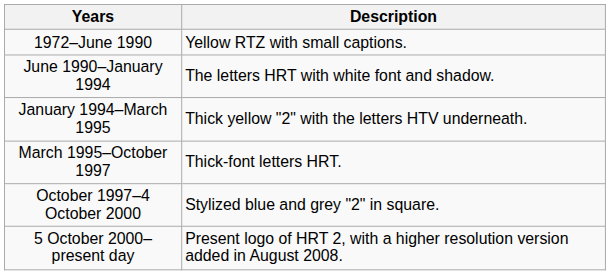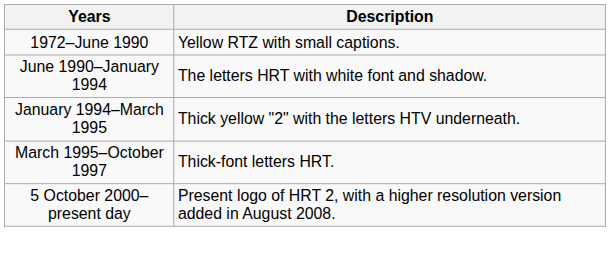- row: October 1997–4 October 2000 | Stylized blue and grey "2" in square.
